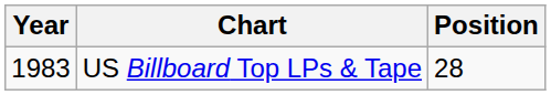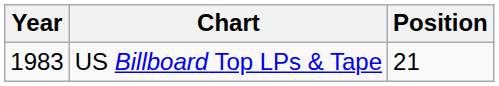US Billboard Top LPs & Tape | Position: 28 -> 21
